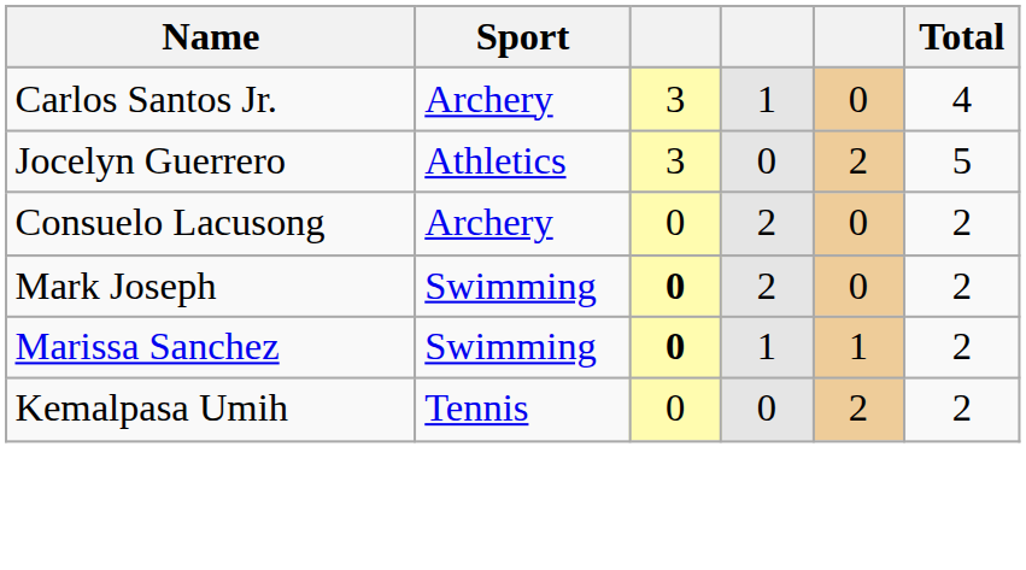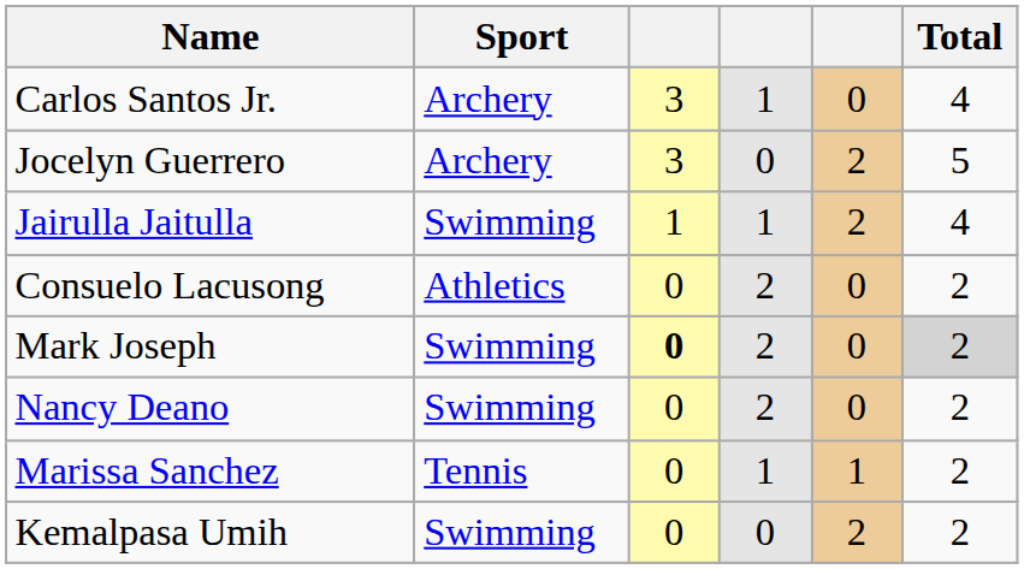Jocelyn Guerrero | Sport: Athletics -> Archery
+ row: Jairulla Jaitulla | Swimming | 1 | 1 | 2 | 4
Consuelo Lacusong | Sport: Archery -> Athletics
Mark Joseph | Total: no background -> lightgrey background
+ row: Nancy Deano | Swimming | 0 | 2 | 0 | 2
Marissa Sanchez | Sport: Swimming -> Tennis
Marissa Sanchez | column 3: bold -> normal
Kemalpasa Umih | Sport: Tennis -> Swimming
